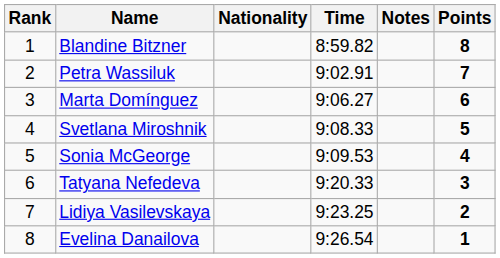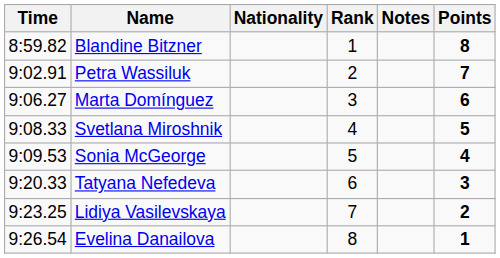columns swapped: Rank <-> Time
